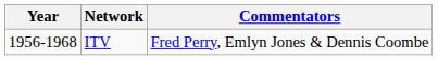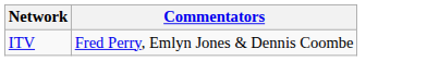- column: Year | 1956-1968
